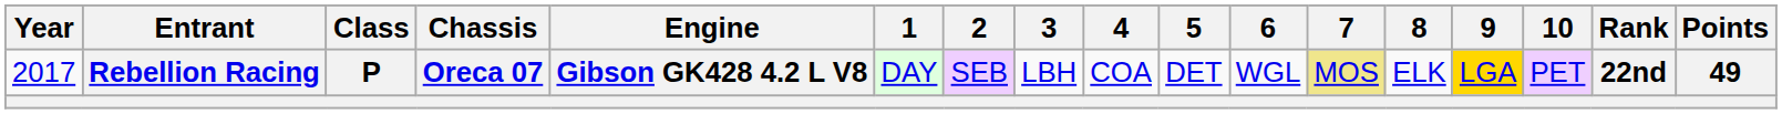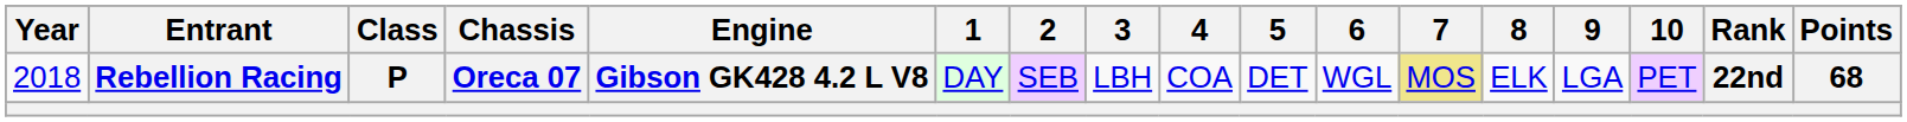Rebellion Racing | Year: 2017 -> 2018
Rebellion Racing | 9: gold background -> no background
Rebellion Racing | Points: 49 -> 68
